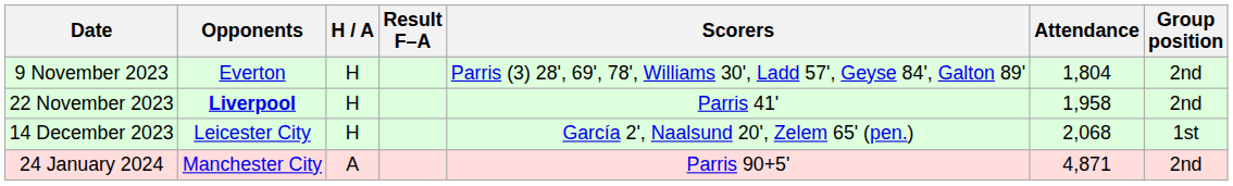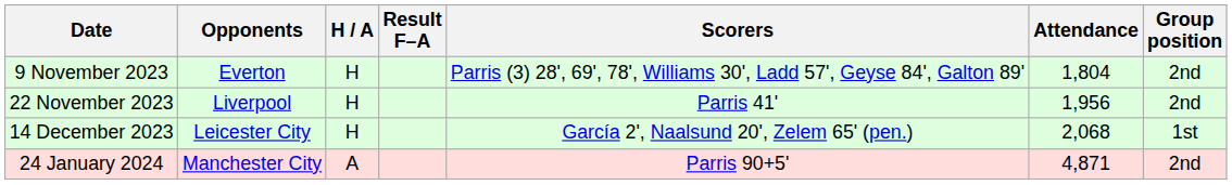22 November 2023 | Opponents: bold -> normal
22 November 2023 | Attendance: 1,958 -> 1,956
